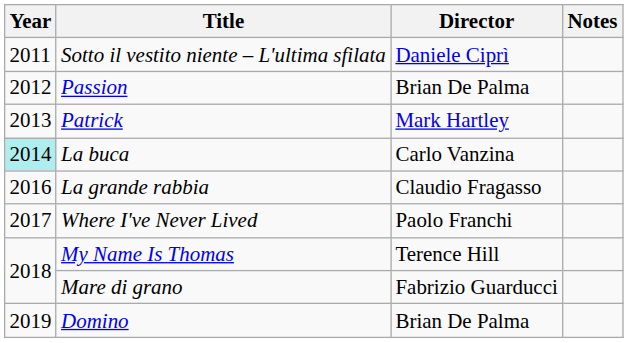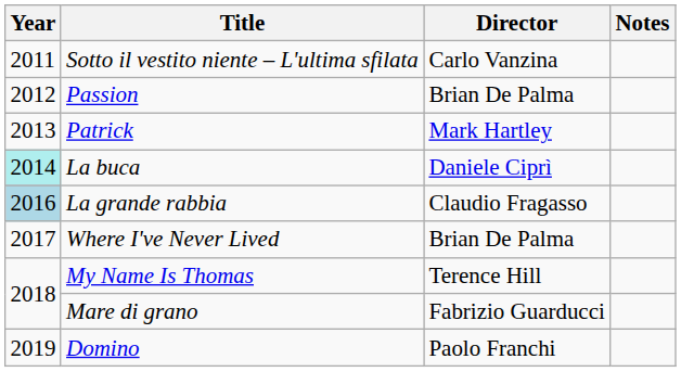Sotto il vestito niente – L'ultima sfilata | Director: Daniele Ciprì -> Carlo Vanzina
La buca | Director: Carlo Vanzina -> Daniele Ciprì
La grande rabbia | Year: no background -> lightblue background
Where I've Never Lived | Director: Paolo Franchi -> Brian De Palma
Domino | Director: Brian De Palma -> Paolo Franchi
